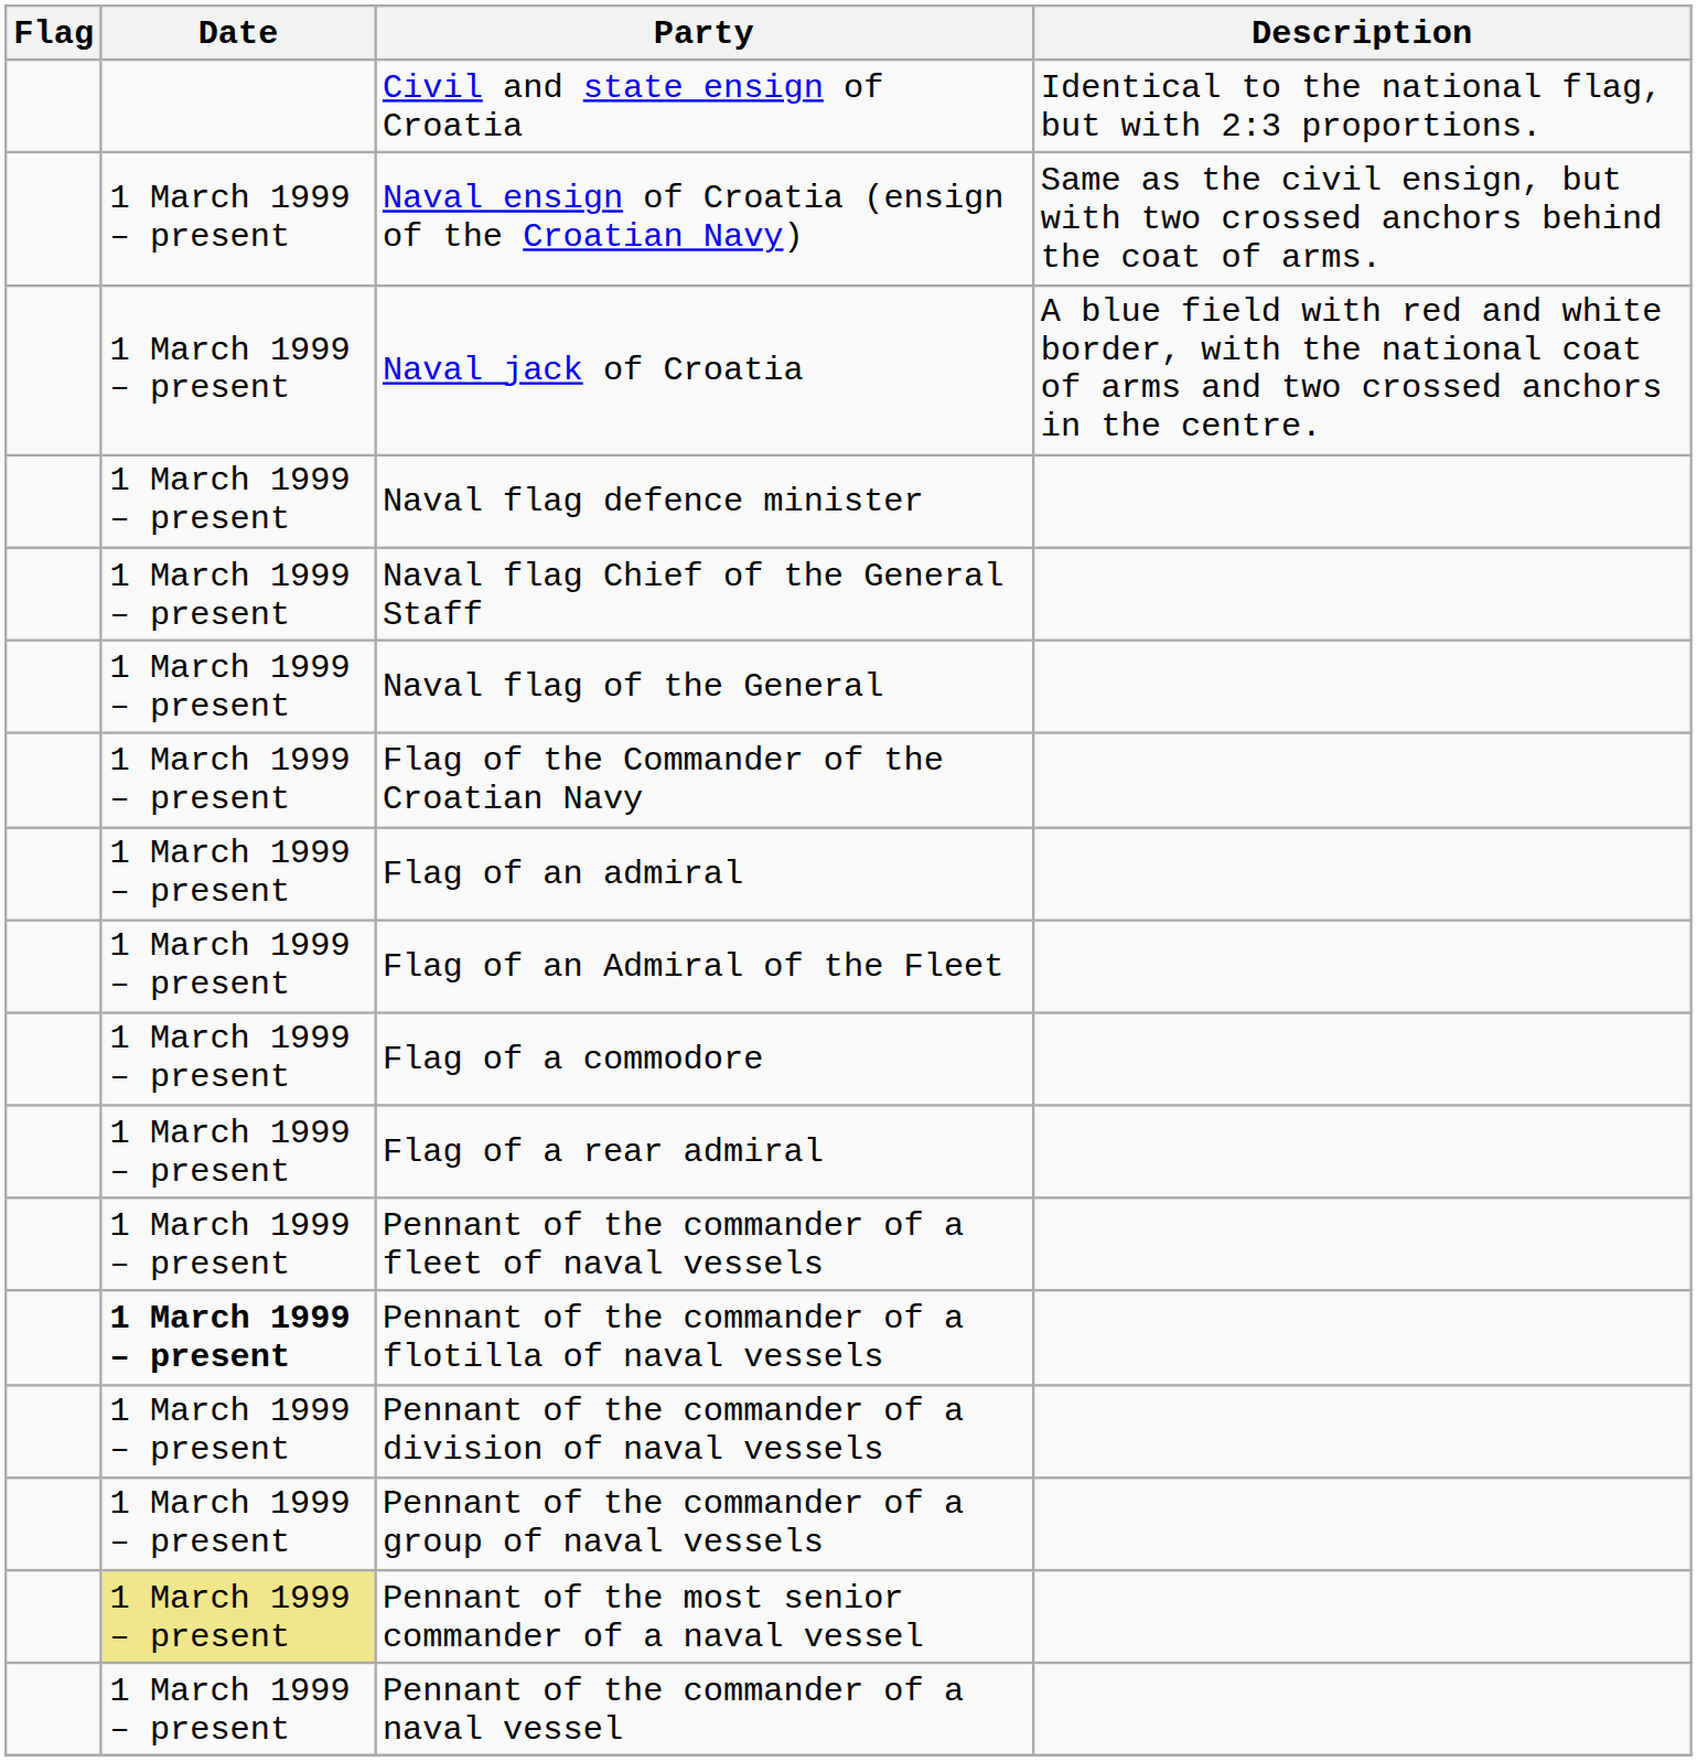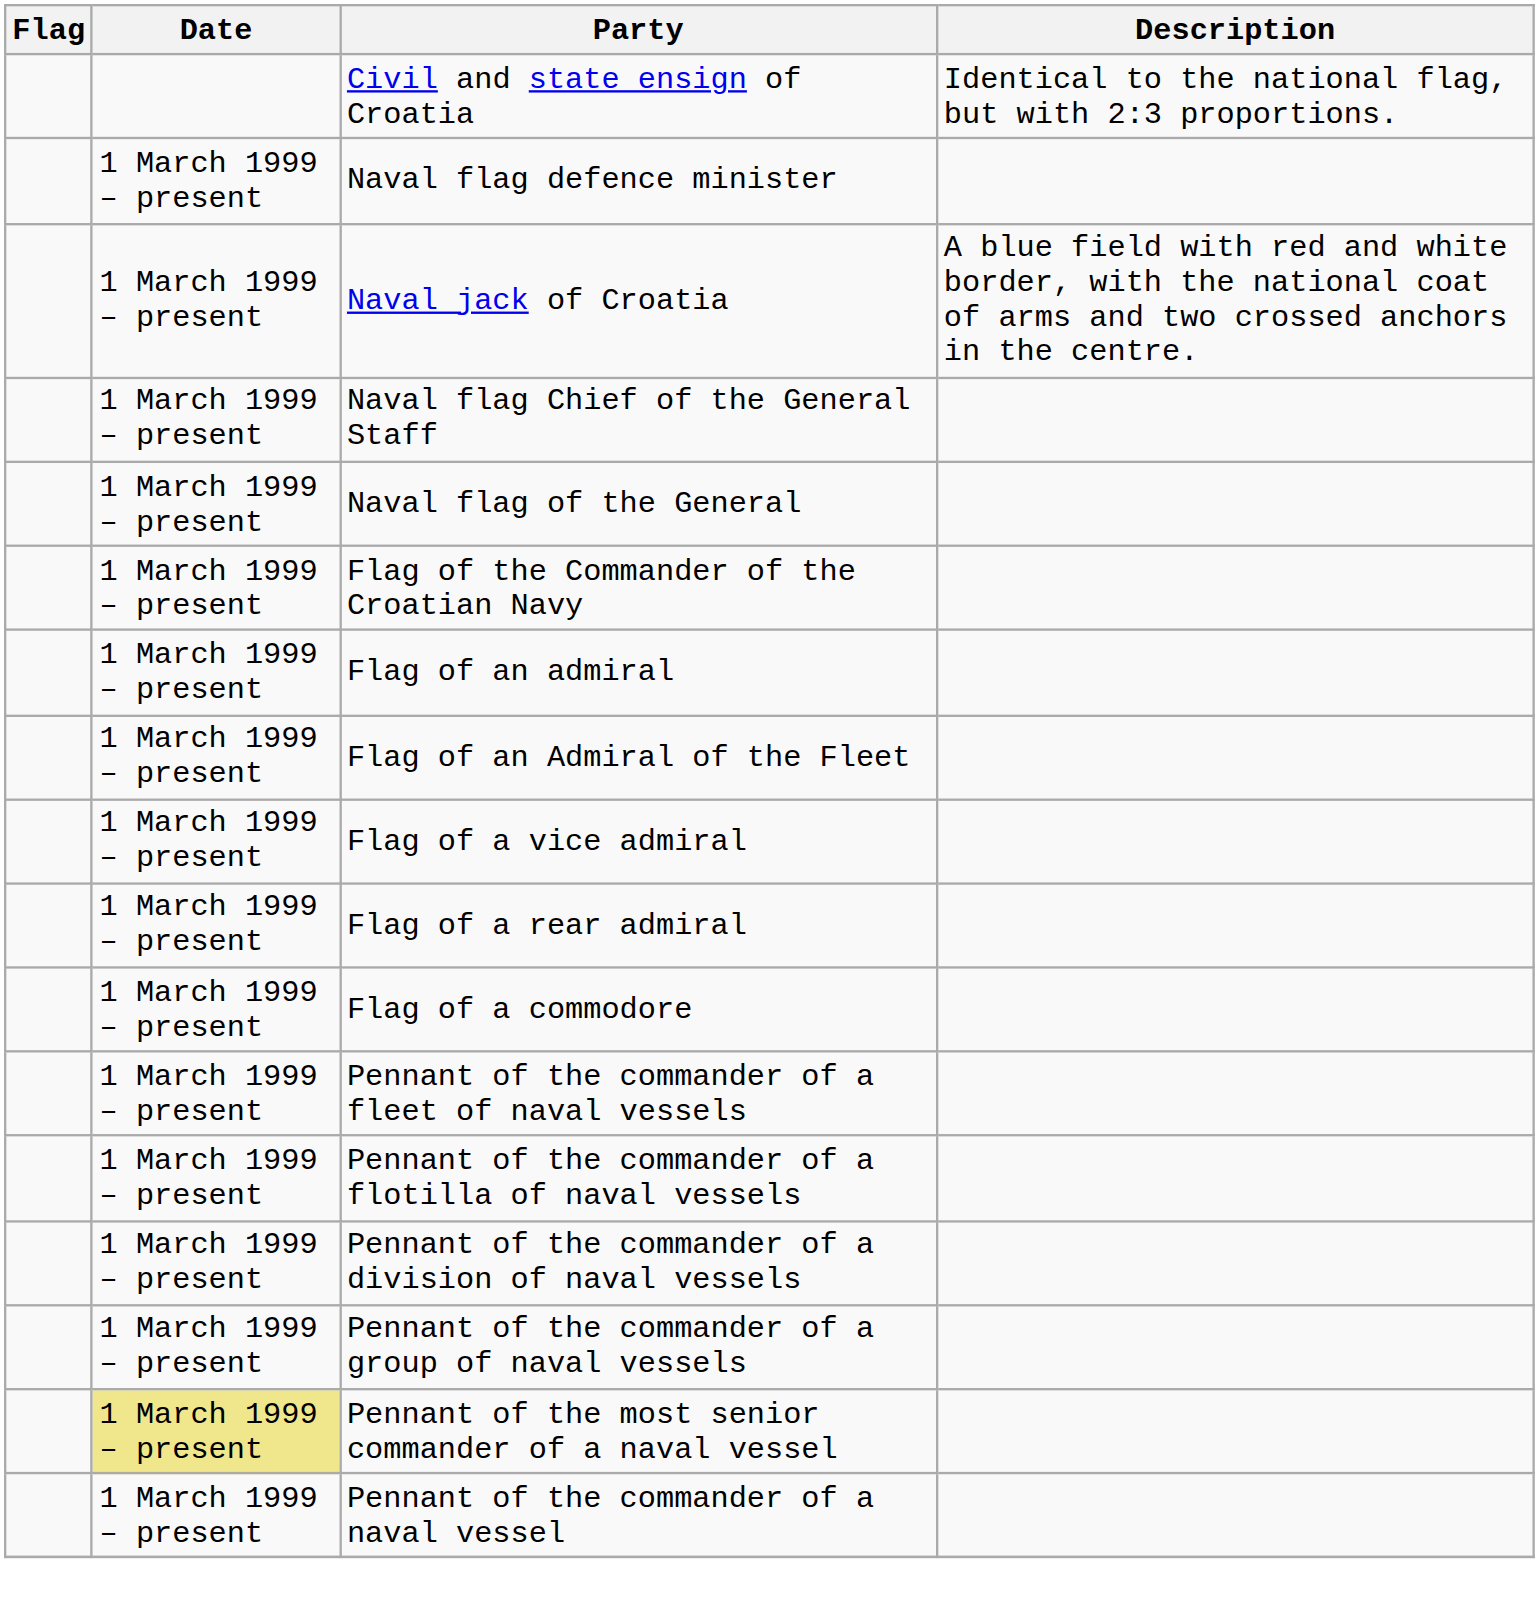- row: 1 March 1999 – present | Naval ensign of Croatia (ensign of the Croatian Navy) | Same as the civil ensign, but with two crossed anchors behind the coat of arms.
rows swapped: Naval jack of Croatia <-> Naval flag defence minister
+ row: 1 March 1999 – present | Flag of a vice admiral
rows swapped: Flag of a rear admiral <-> Flag of a commodore
Pennant of the commander of a flotilla of naval vessels | Date: bold -> normal
